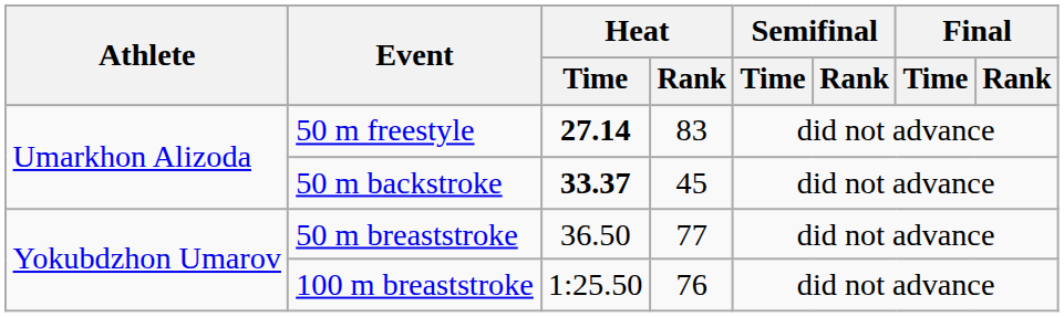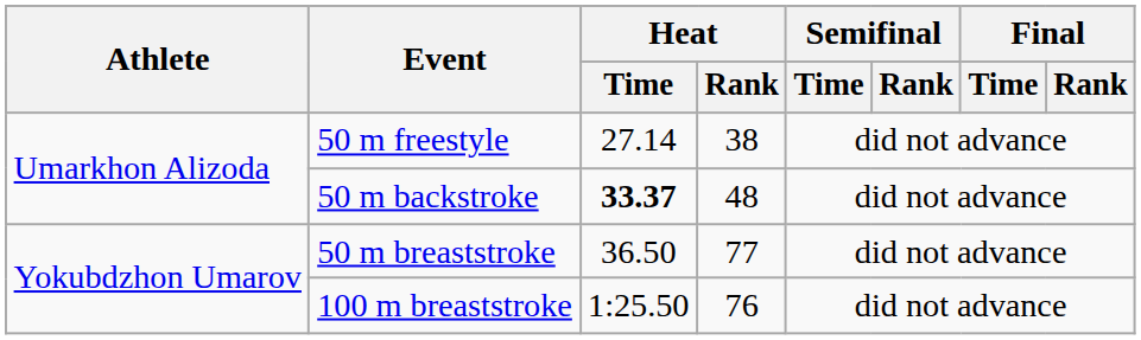50 m freestyle | Heat / Time: bold -> normal
50 m freestyle | Heat / Rank: 83 -> 38
50 m backstroke | Heat / Rank: 45 -> 48
